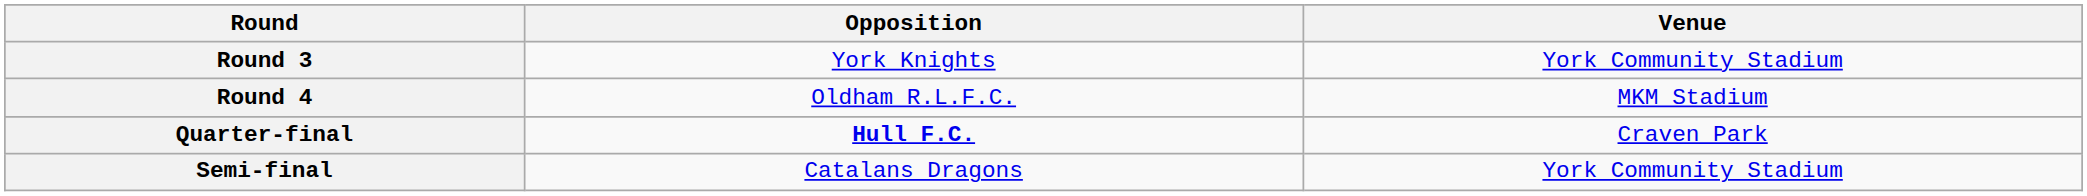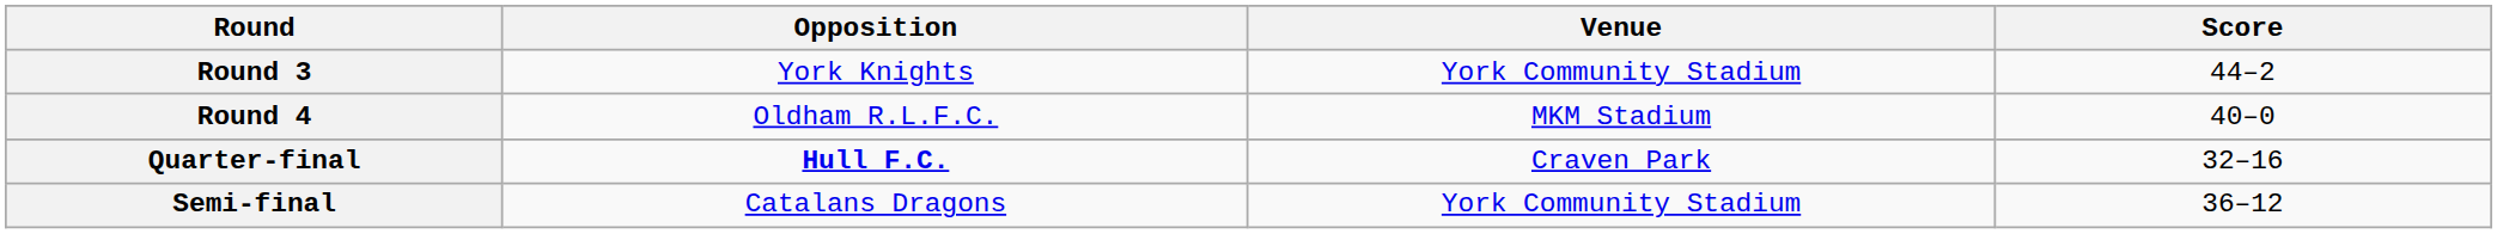+ column: Score | 44–2 | 40–0 | 32–16 | 36–12
